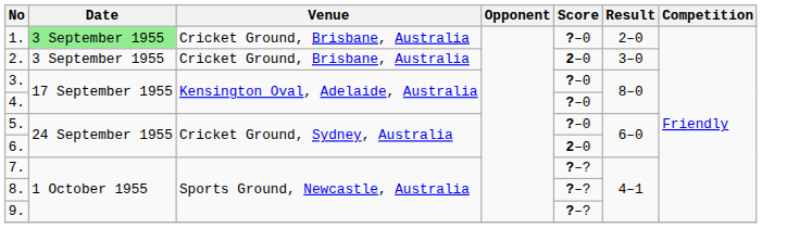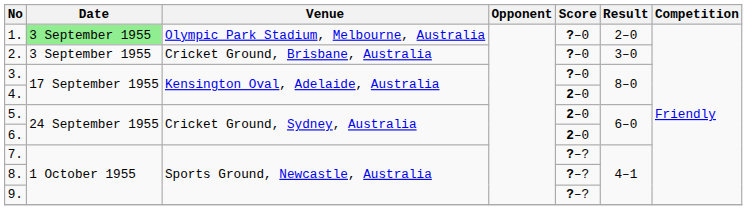1. | Venue: Cricket Ground, Brisbane, Australia -> Olympic Park Stadium, Melbourne, Australia
2. | Score: 2–0 -> ?–0
4. | Score: ?–0 -> 2–0
5. | Score: ?–0 -> 2–0
